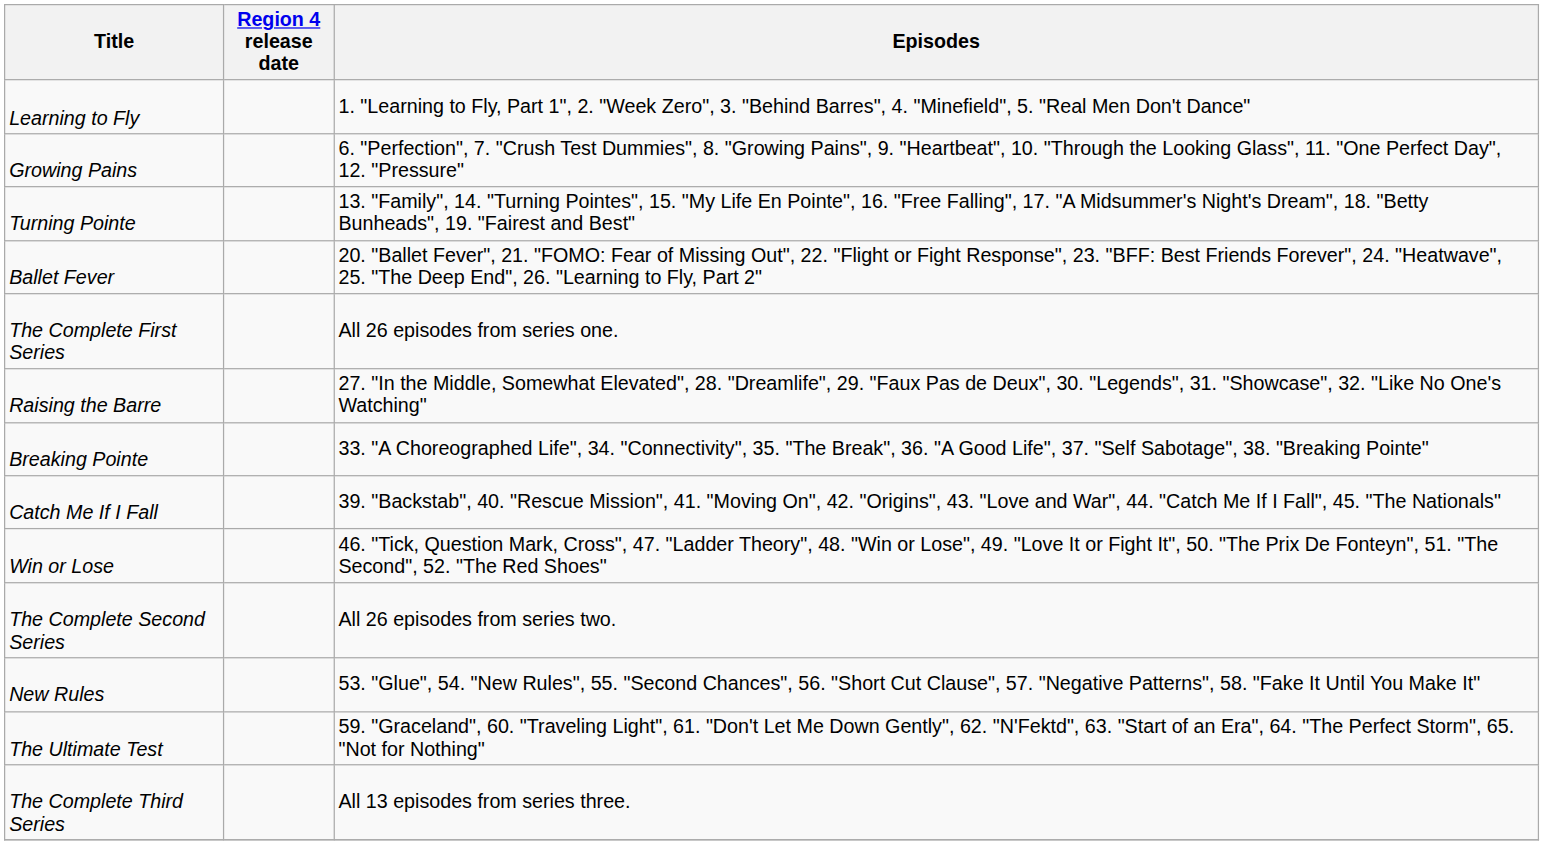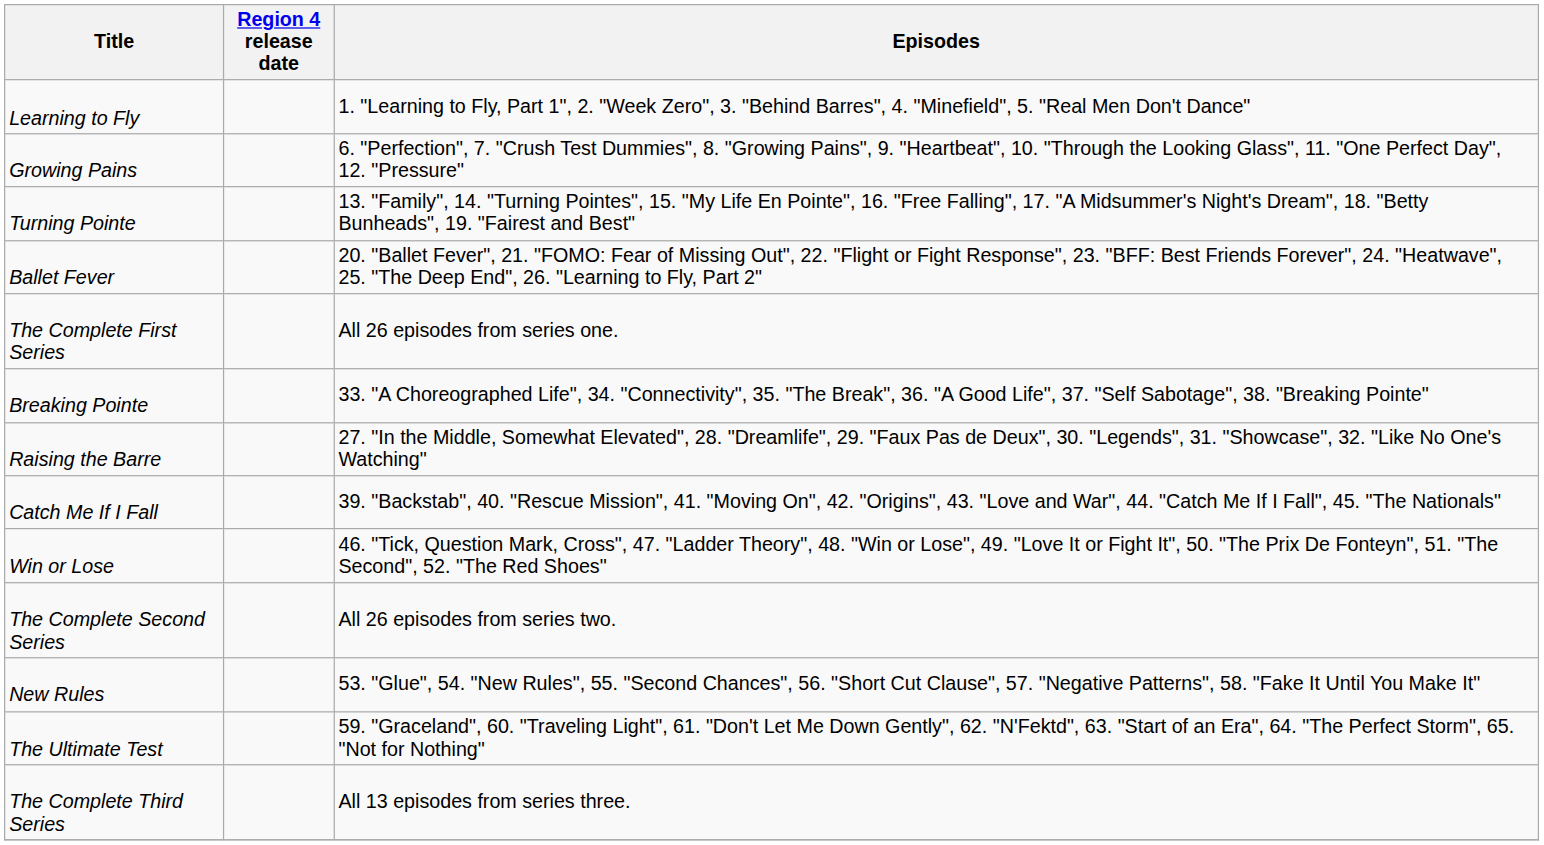rows swapped: Raising the Barre <-> Breaking Pointe
